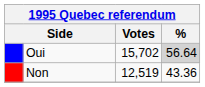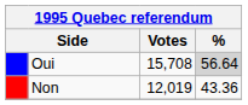Oui | Votes: 15,702 -> 15,708
Non | Votes: 12,519 -> 12,019
